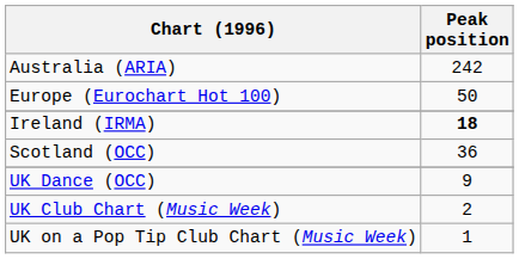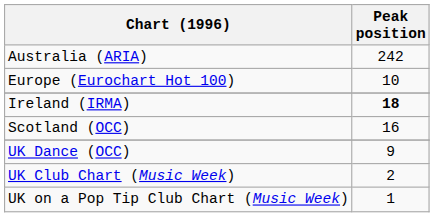Europe (Eurochart Hot 100) | Peak position: 50 -> 10
Scotland (OCC) | Peak position: 36 -> 16
